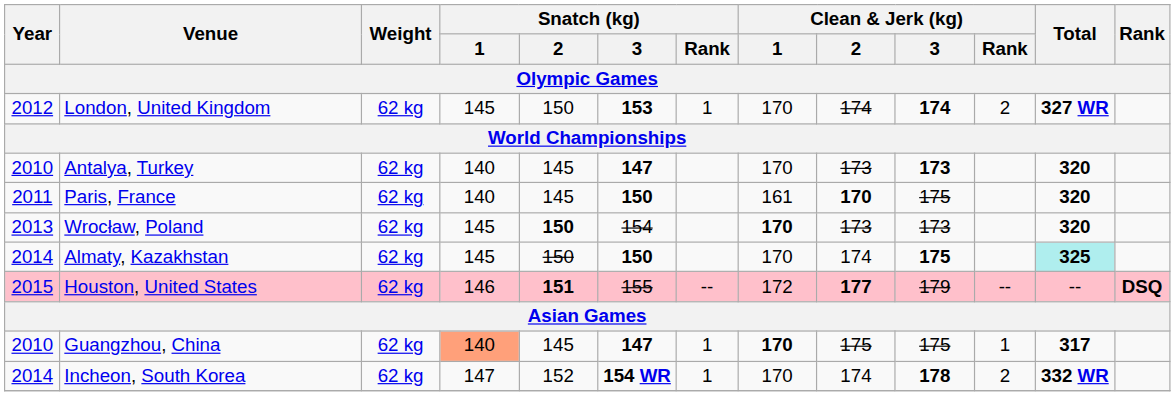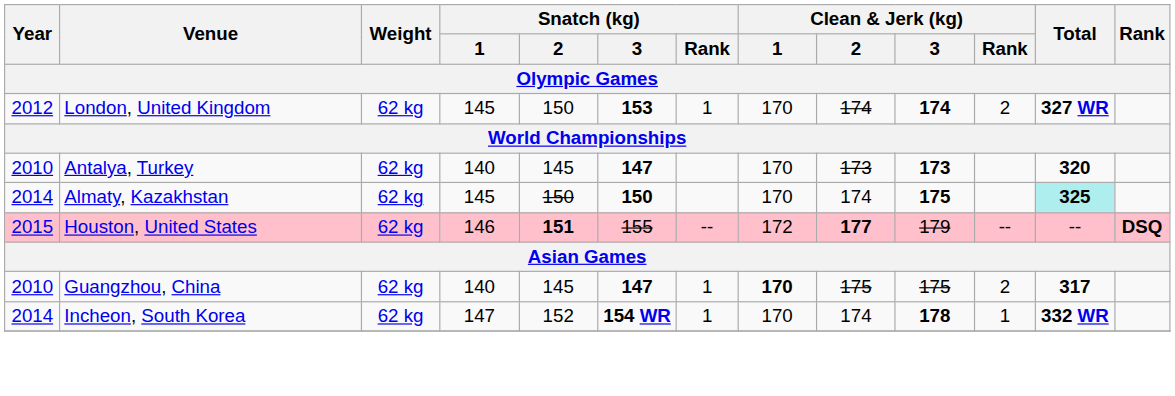- row: 2011 | Paris, France | 62 kg | 140 | 145 | 150 | 161 | 170 | 175 | 320
- row: 2013 | Wrocław, Poland | 62 kg | 145 | 150 | 154 | 170 | 173 | 173 | 320
Guangzhou, China | Snatch (kg) / 1: lightsalmon background -> no background
Guangzhou, China | Clean & Jerk (kg) / Rank: 1 -> 2
Incheon, South Korea | Clean & Jerk (kg) / Rank: 2 -> 1
